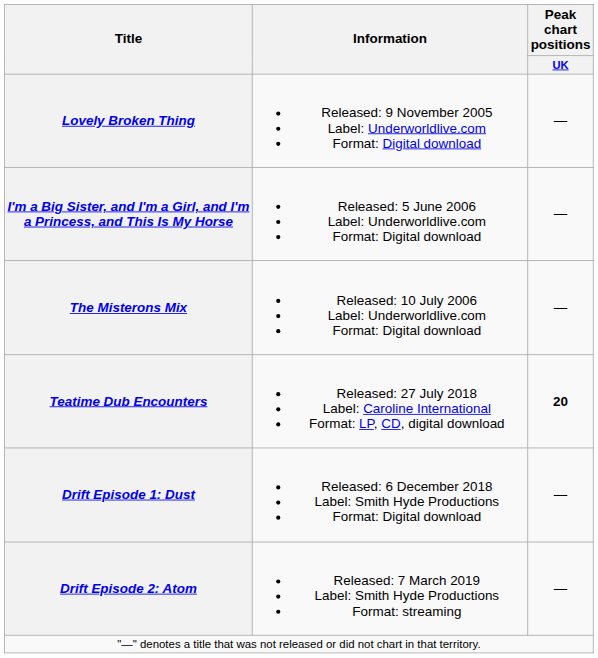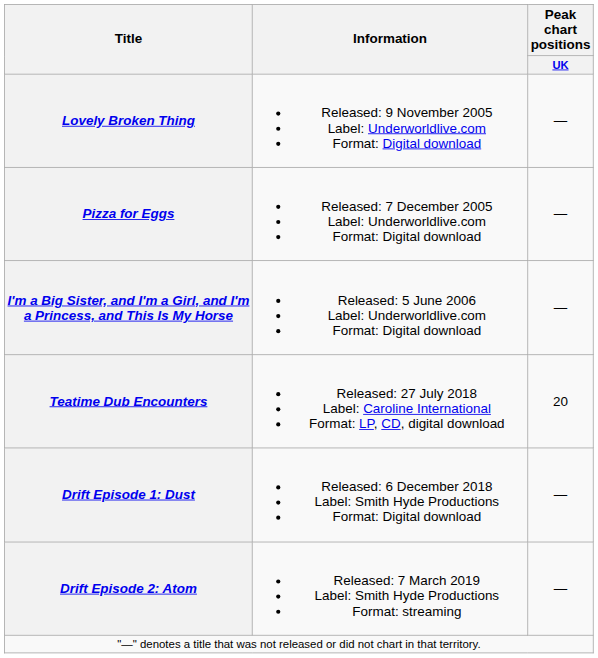+ row: Pizza for Eggs | Released: 7 December 2005 Label: Underworldlive.com Format: Digital download | —
- row: The Misterons Mix | Released: 10 July 2006 Label: Underworldlive.com Format: Digital download | —
Teatime Dub Encounters | Peak chart positions / UK: bold -> normal
